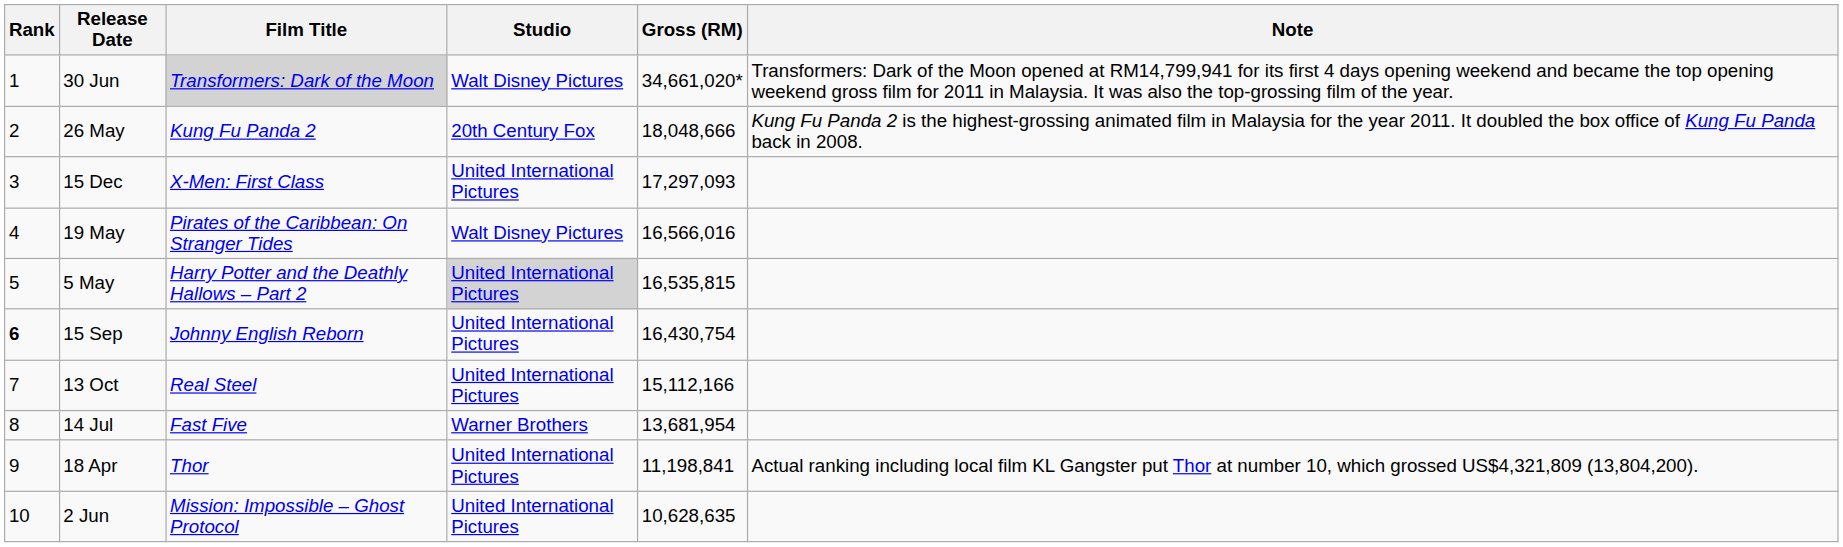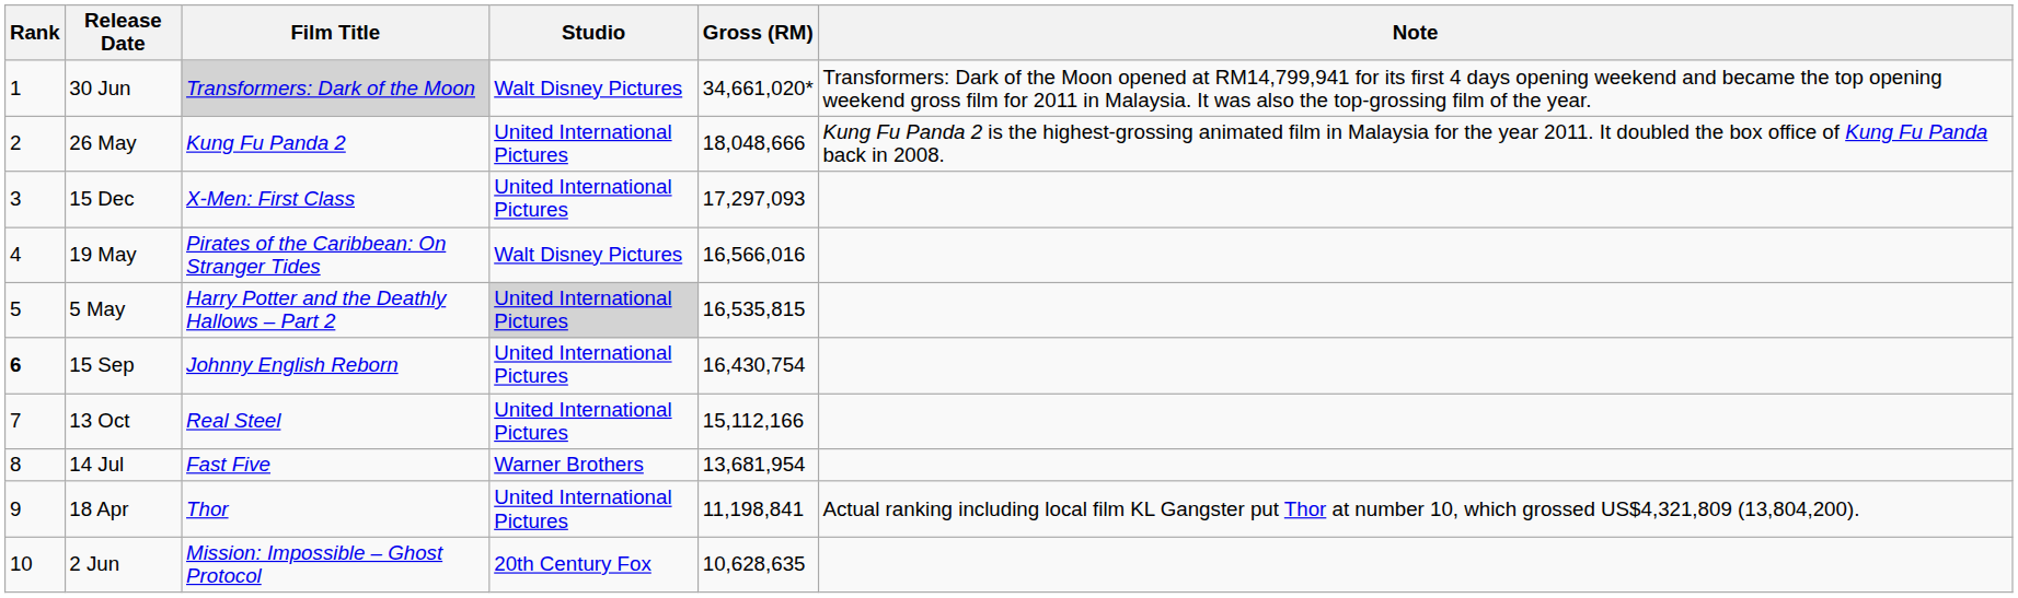26 May | Studio: 20th Century Fox -> United International Pictures
2 Jun | Studio: United International Pictures -> 20th Century Fox
